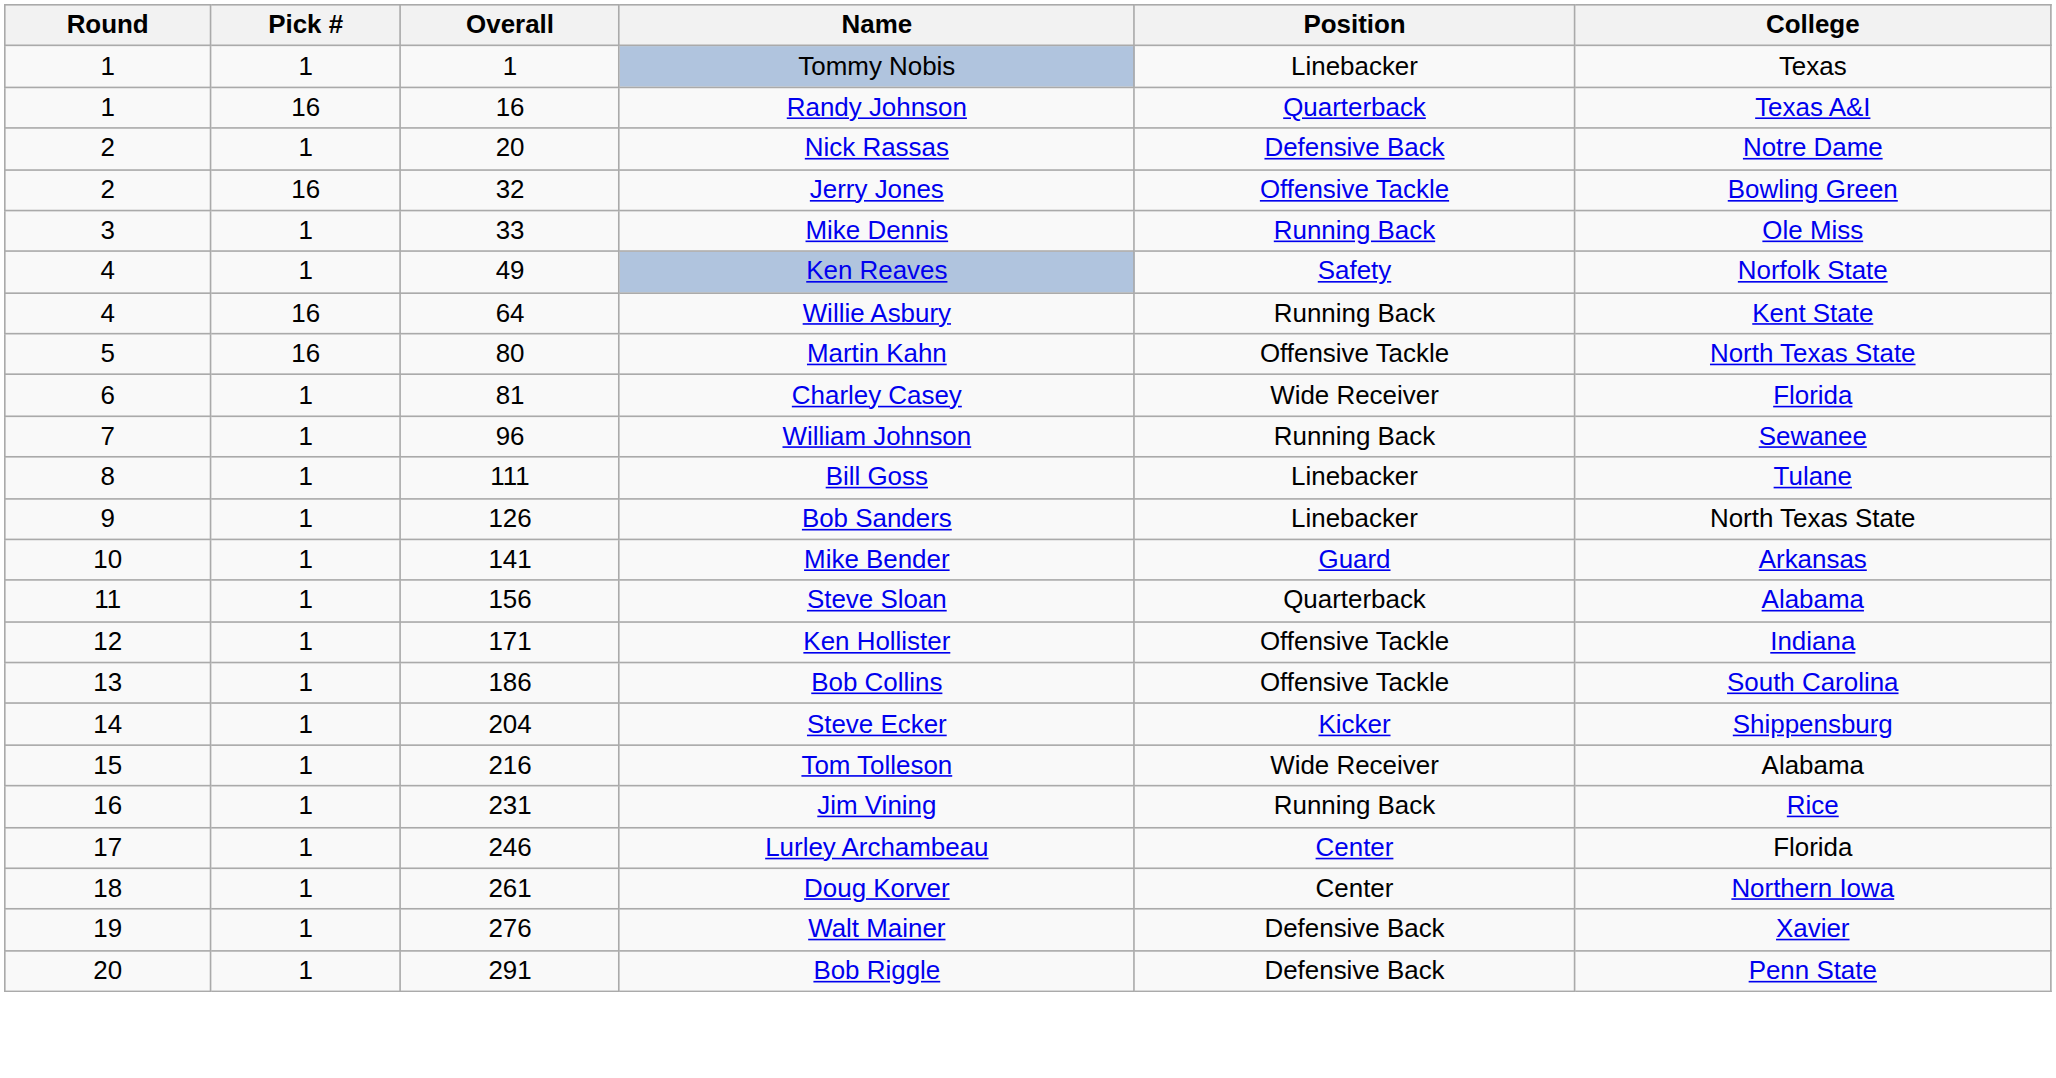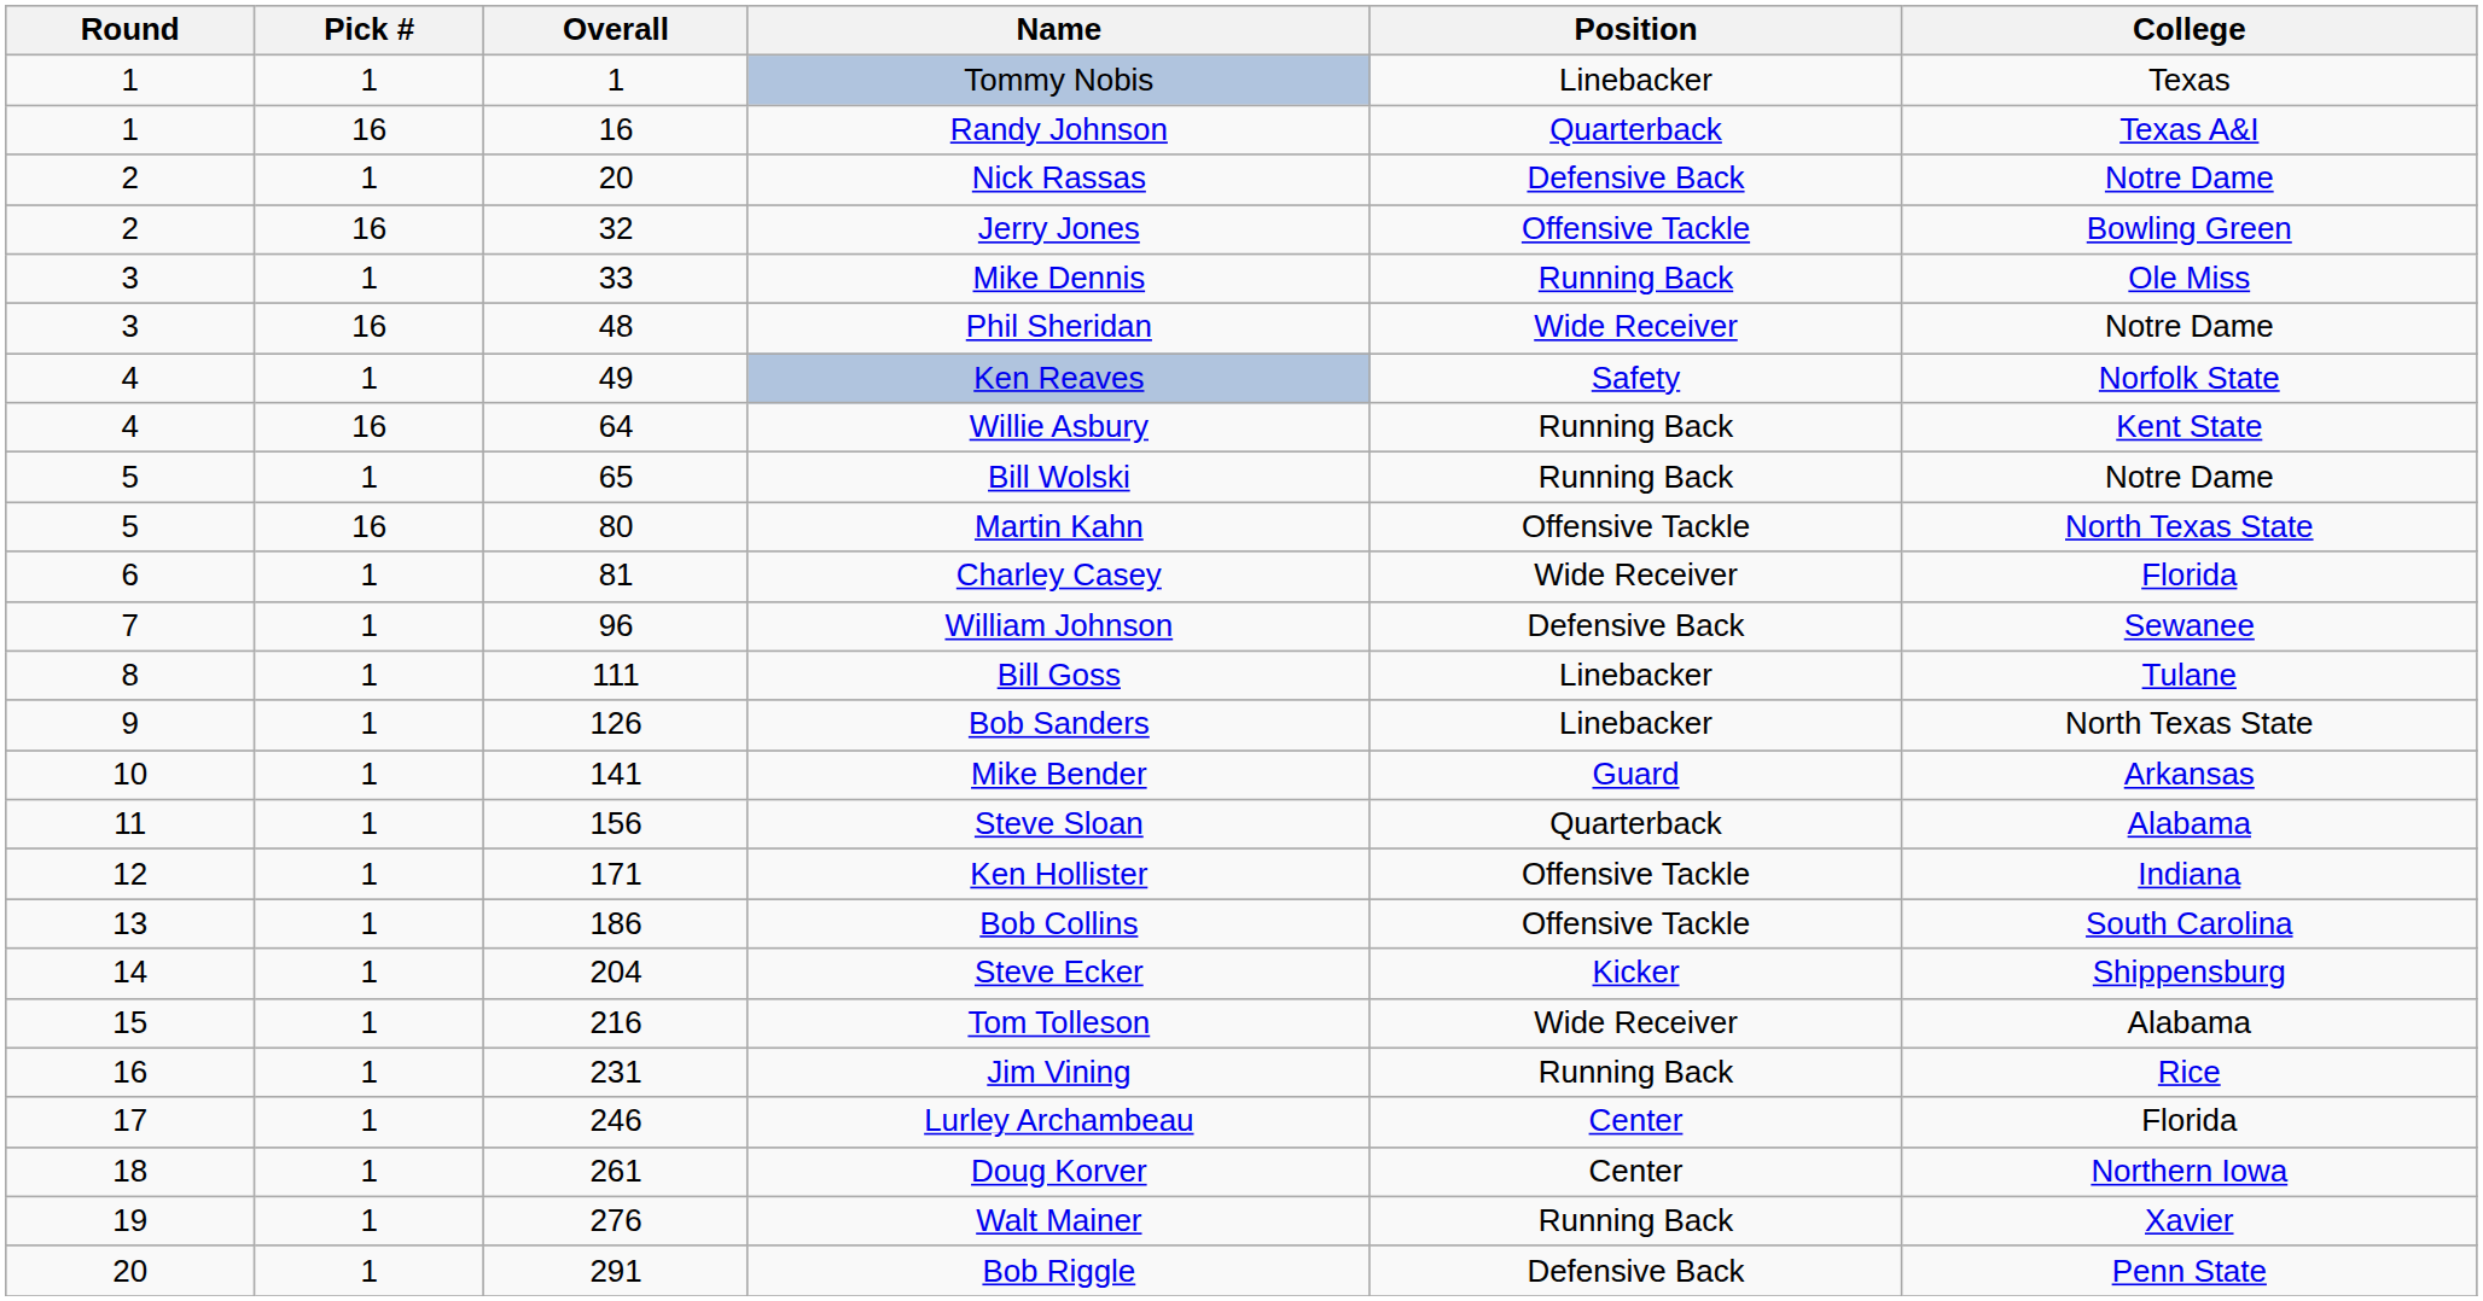+ row: 3 | 16 | 48 | Phil Sheridan | Wide Receiver | Notre Dame
+ row: 5 | 1 | 65 | Bill Wolski | Running Back | Notre Dame
William Johnson | Position: Running Back -> Defensive Back
Walt Mainer | Position: Defensive Back -> Running Back
